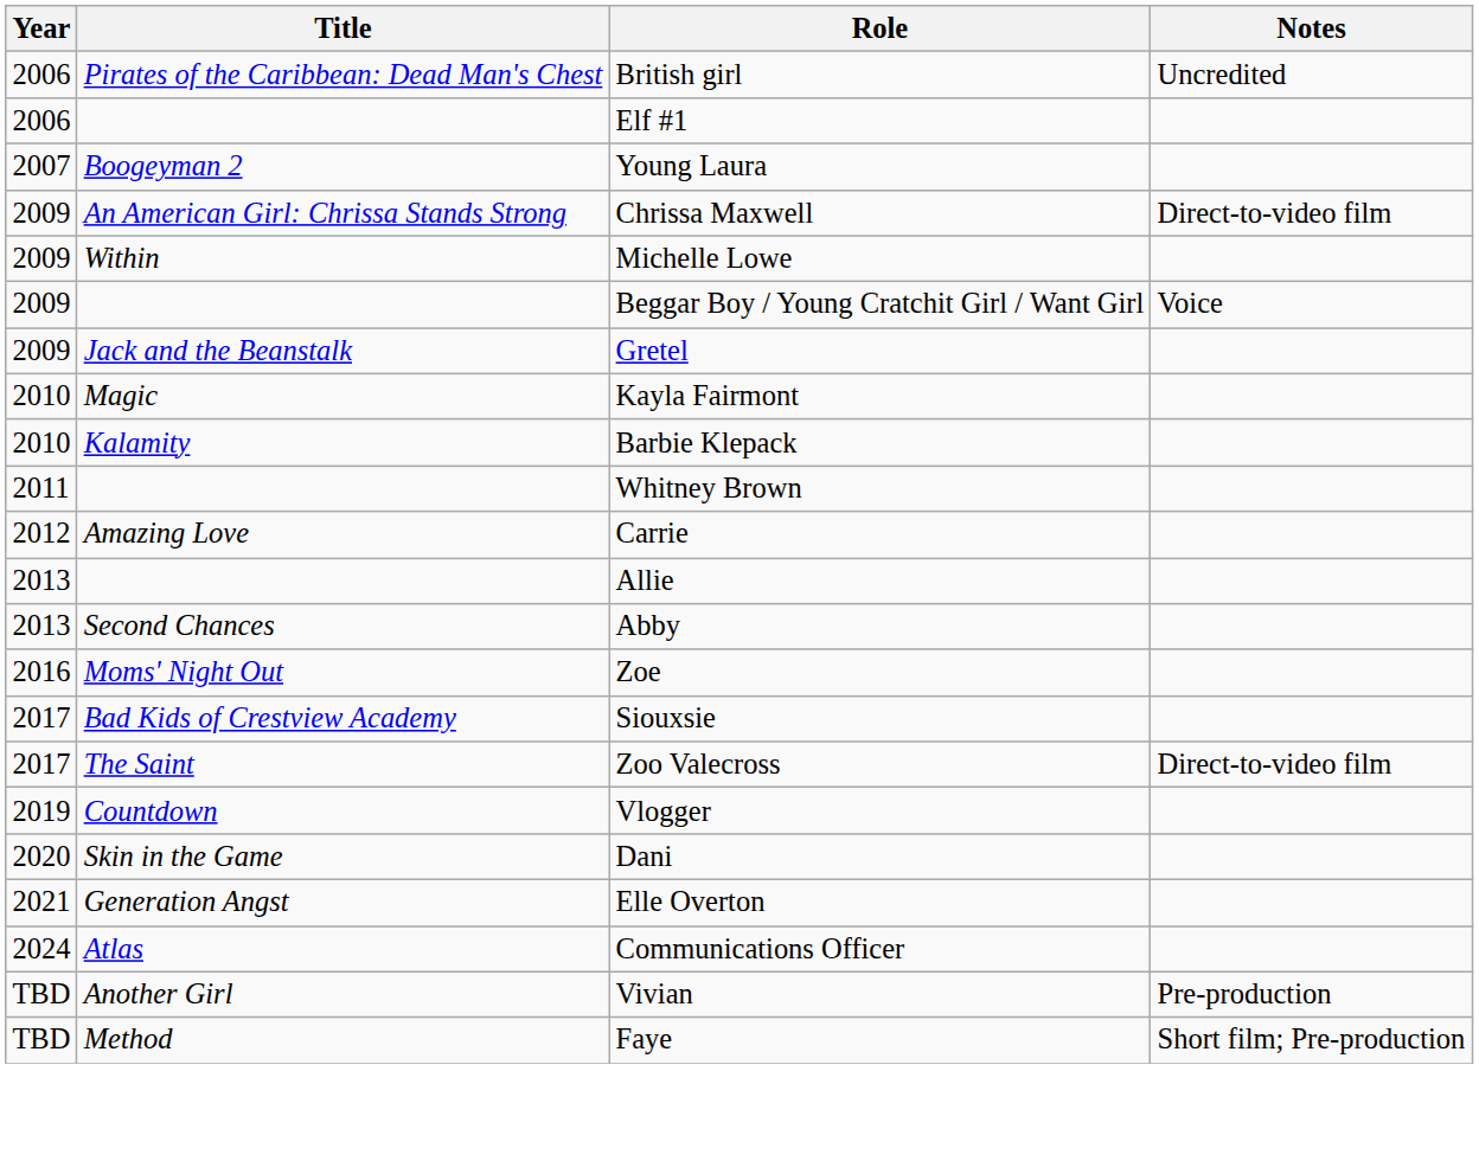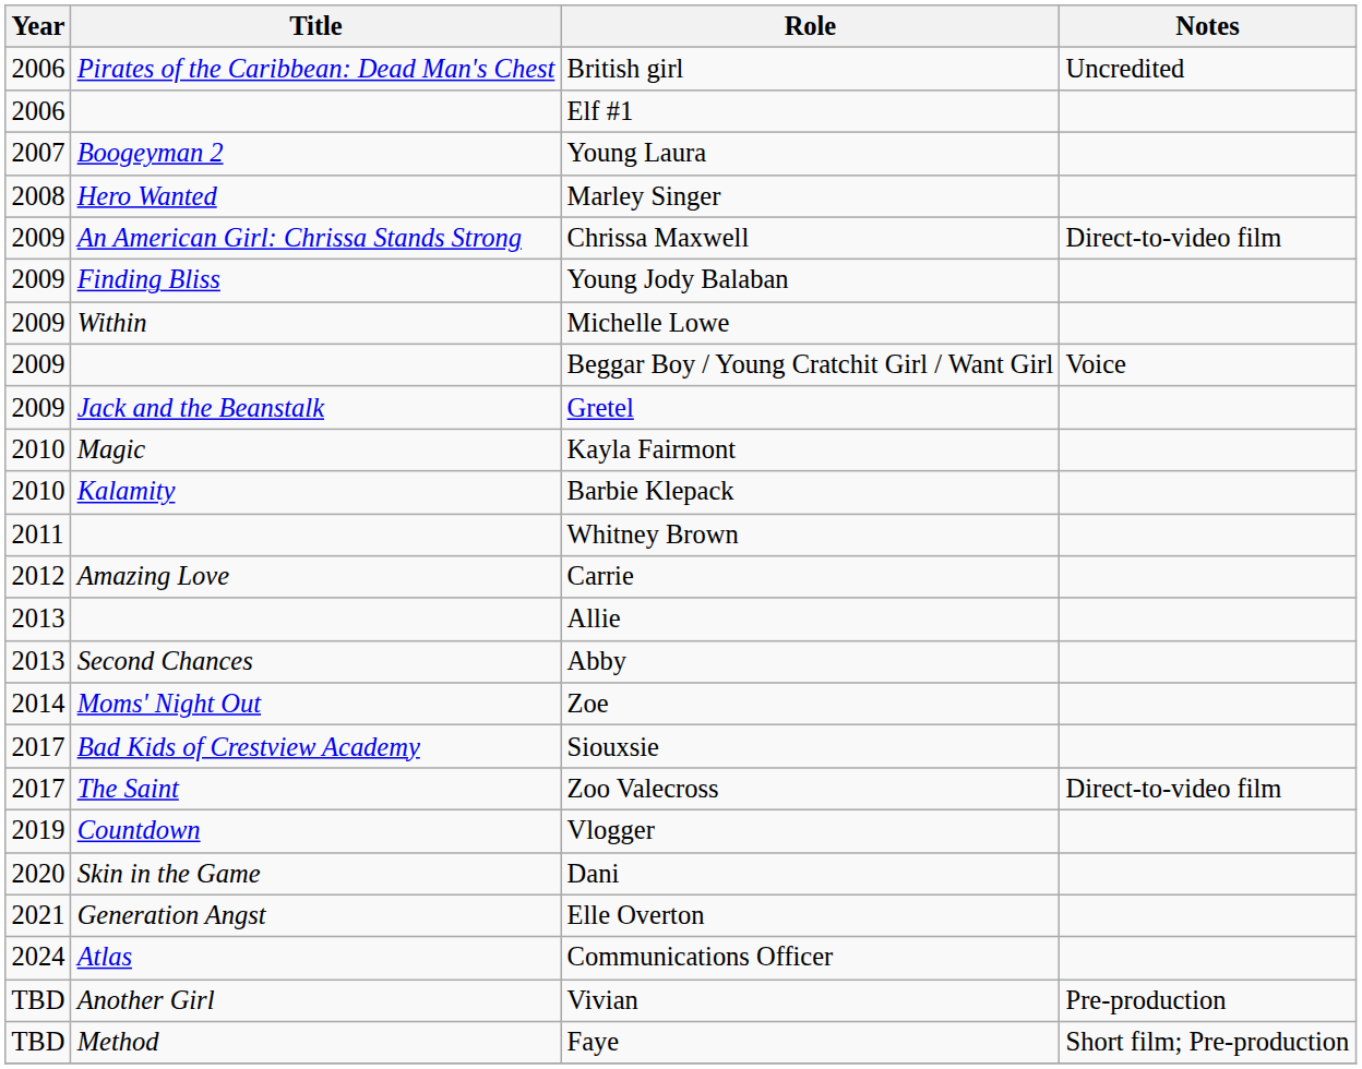+ row: 2008 | Hero Wanted | Marley Singer
+ row: 2009 | Finding Bliss | Young Jody Balaban
Zoe | Year: 2016 -> 2014
